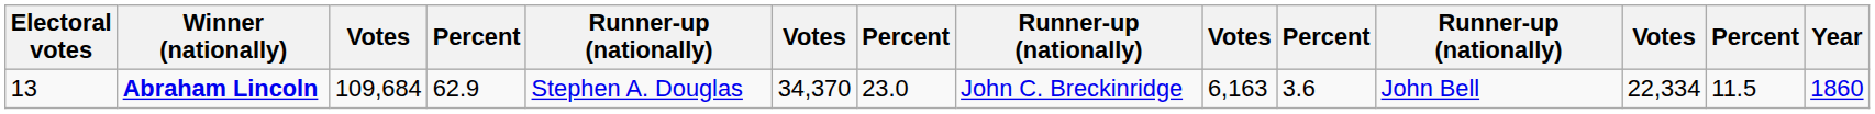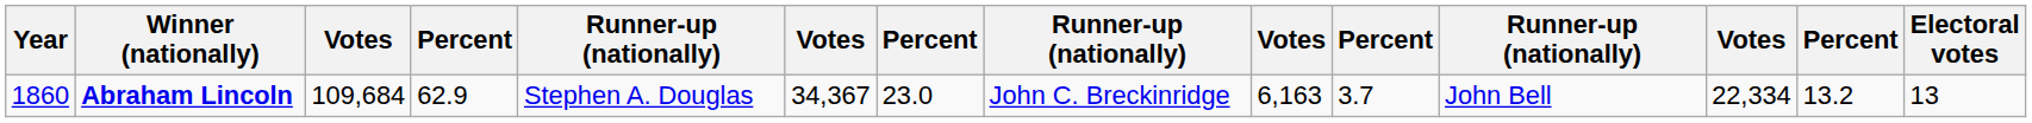columns swapped: Year <-> Electoral votes
Abraham Lincoln | column 6: 34,370 -> 34,367
Abraham Lincoln | column 10: 3.6 -> 3.7
Abraham Lincoln | column 13: 11.5 -> 13.2
